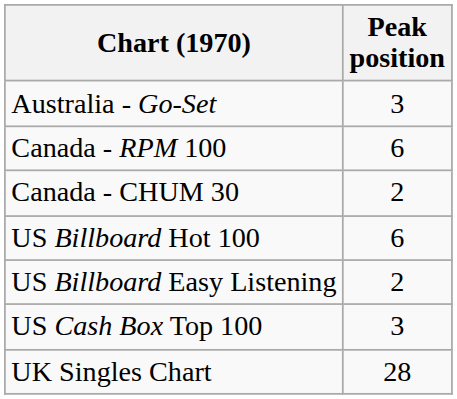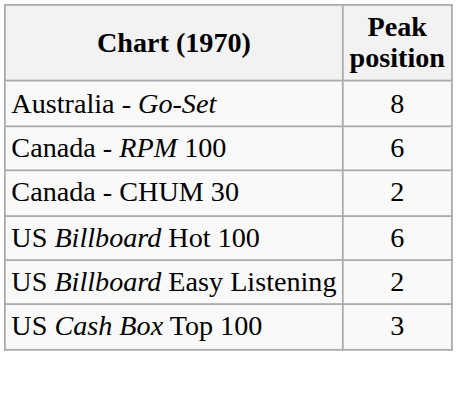Australia - Go-Set | Peak position: 3 -> 8
- row: UK Singles Chart | 28
